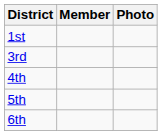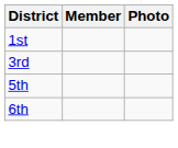- row: 4th
